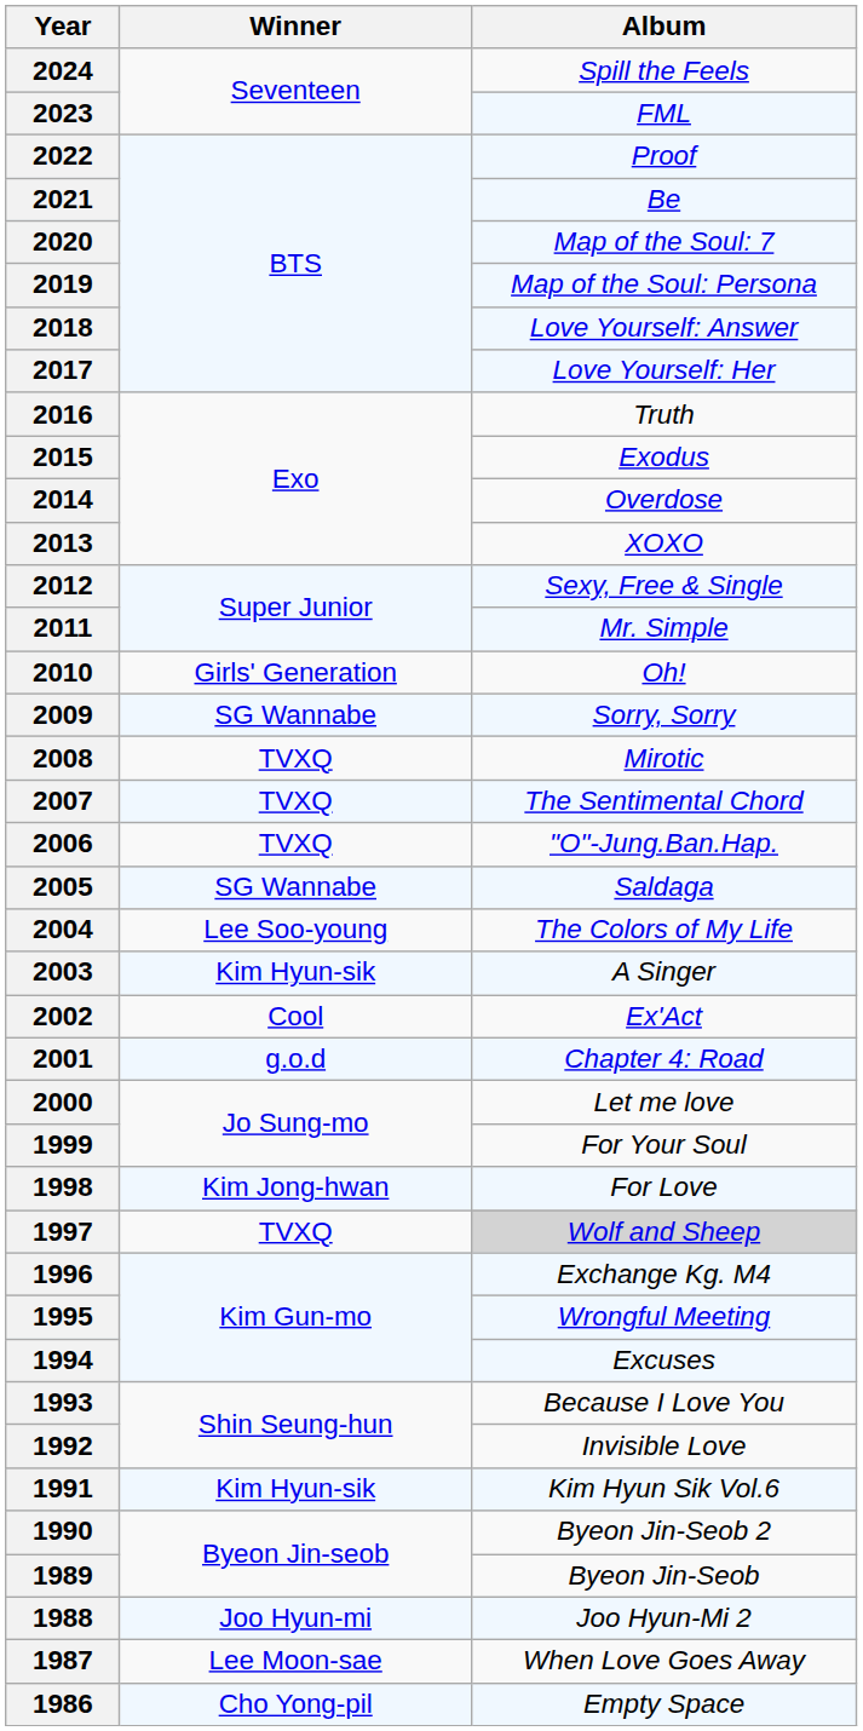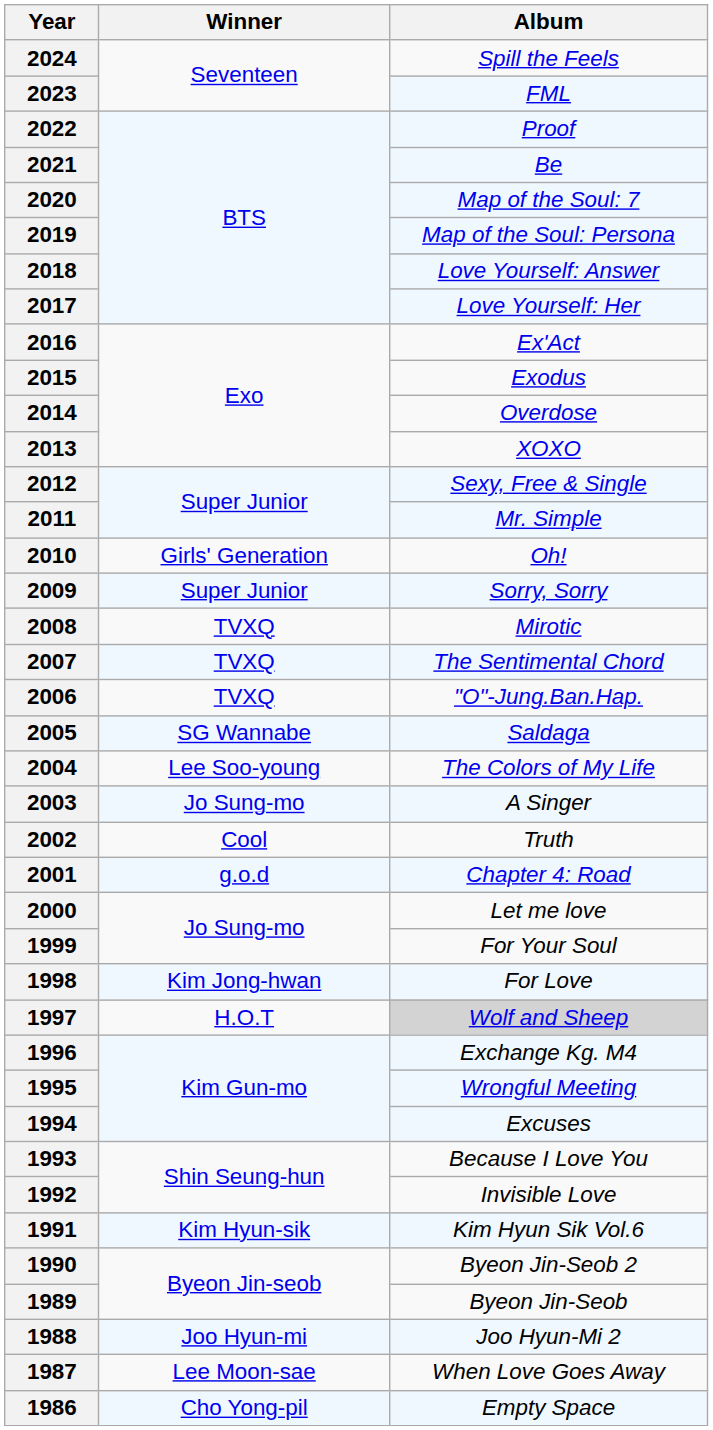2016 | Album: Truth -> Ex'Act
2009 | Winner: SG Wannabe -> Super Junior
2003 | Winner: Kim Hyun-sik -> Jo Sung-mo
2002 | Album: Ex'Act -> Truth
1997 | Winner: TVXQ -> H.O.T
